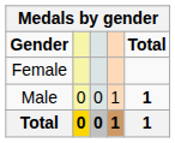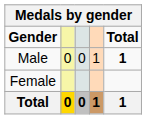rows swapped: Male <-> Female
